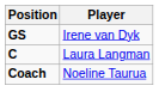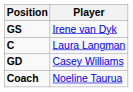+ row: GD | Casey Williams
